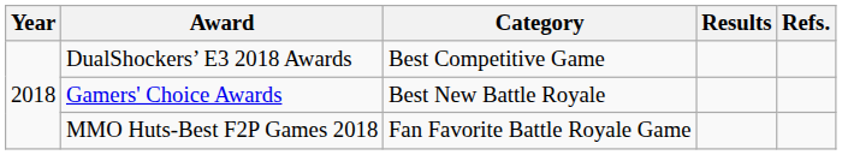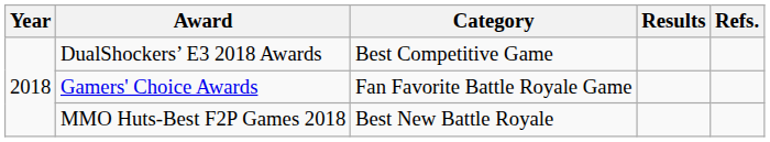Gamers' Choice Awards | Category: Best New Battle Royale -> Fan Favorite Battle Royale Game
MMO Huts-Best F2P Games 2018 | Category: Fan Favorite Battle Royale Game -> Best New Battle Royale
